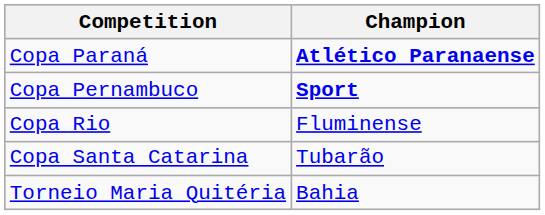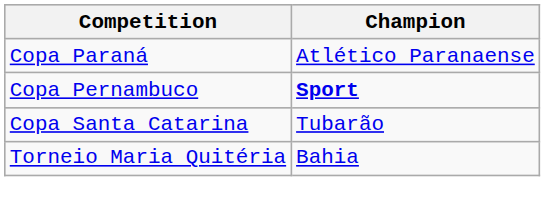Copa Paraná | Champion: bold -> normal
- row: Copa Rio | Fluminense
